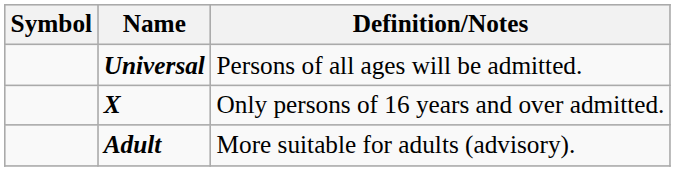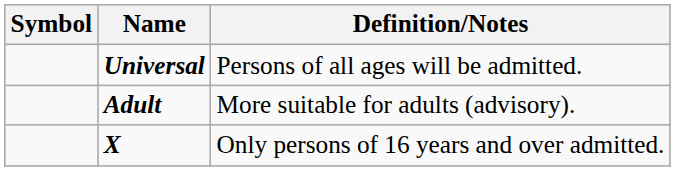rows swapped: Adult <-> X
